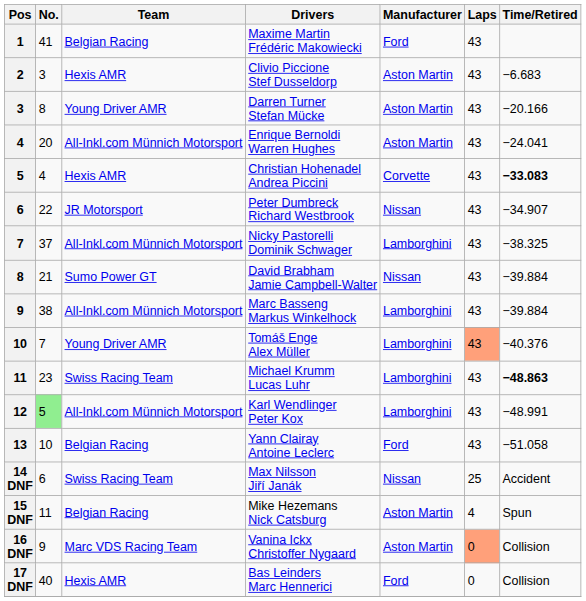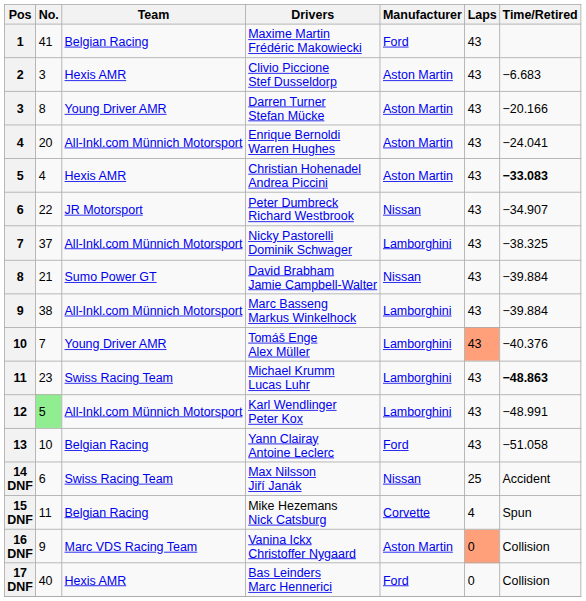Christian Hohenadel Andrea Piccini | Manufacturer: Corvette -> Aston Martin
Mike Hezemans Nick Catsburg | Manufacturer: Aston Martin -> Corvette
